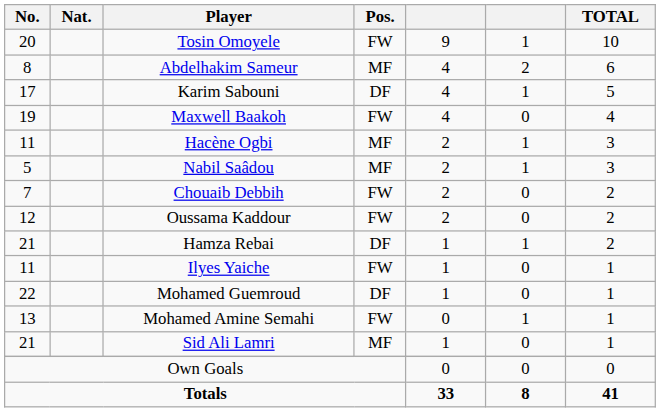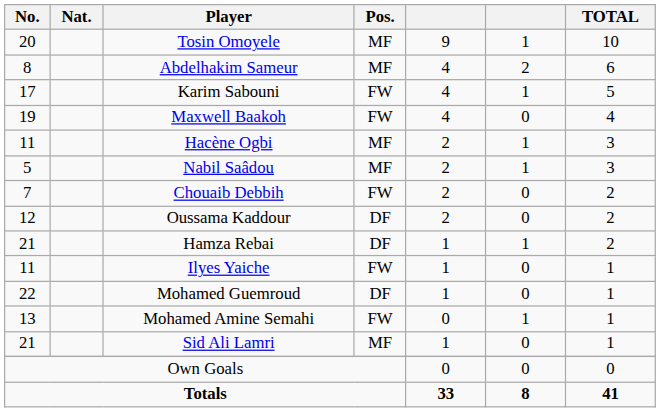Tosin Omoyele | Pos.: FW -> MF
Karim Sabouni | Pos.: DF -> FW
Oussama Kaddour | Pos.: FW -> DF
